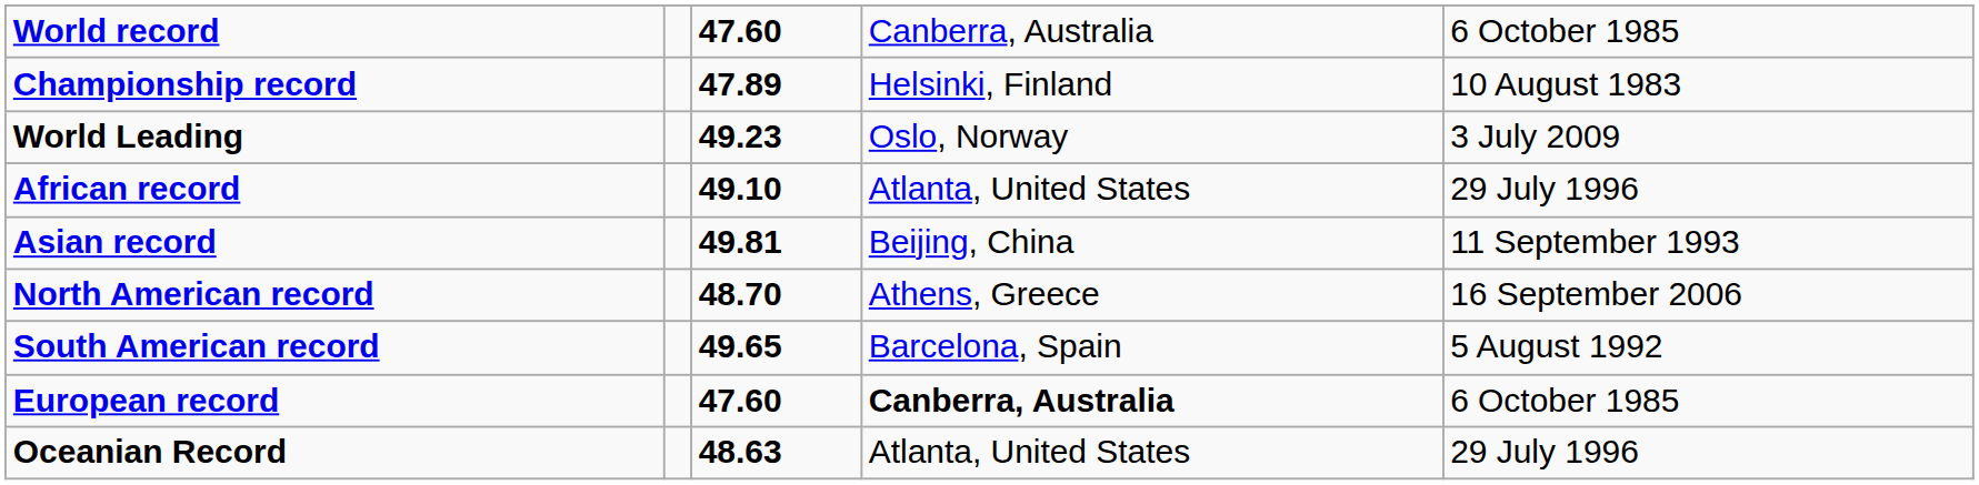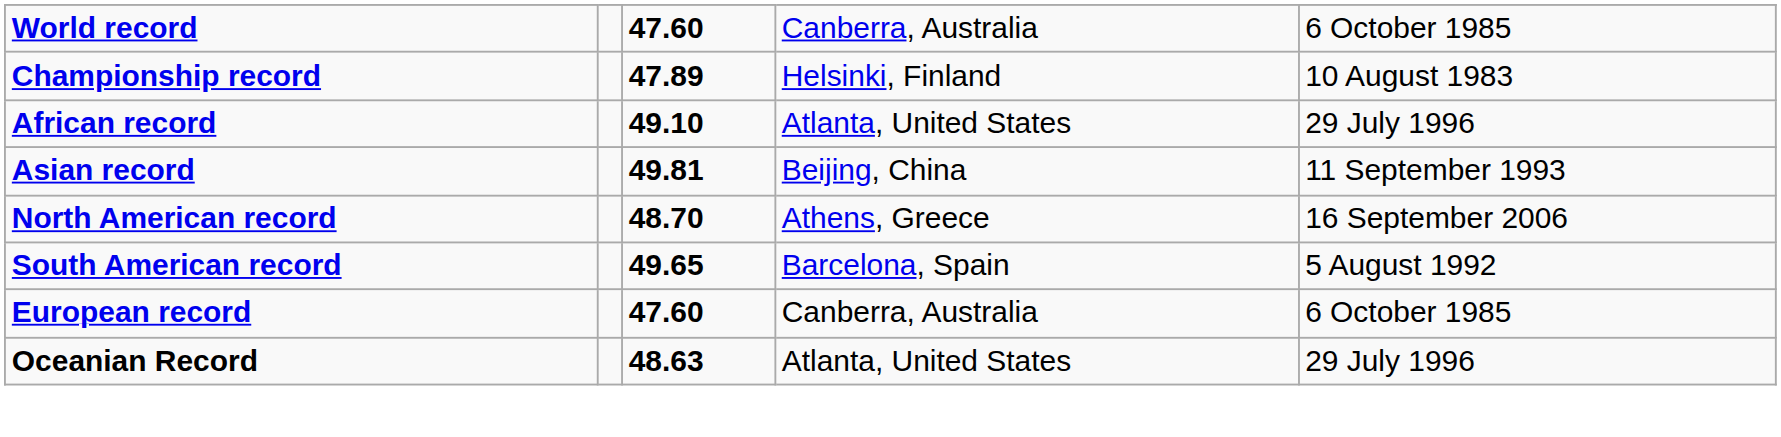- row: World Leading | 49.23 | Oslo, Norway | 3 July 2009
European record | column 4: bold -> normal
